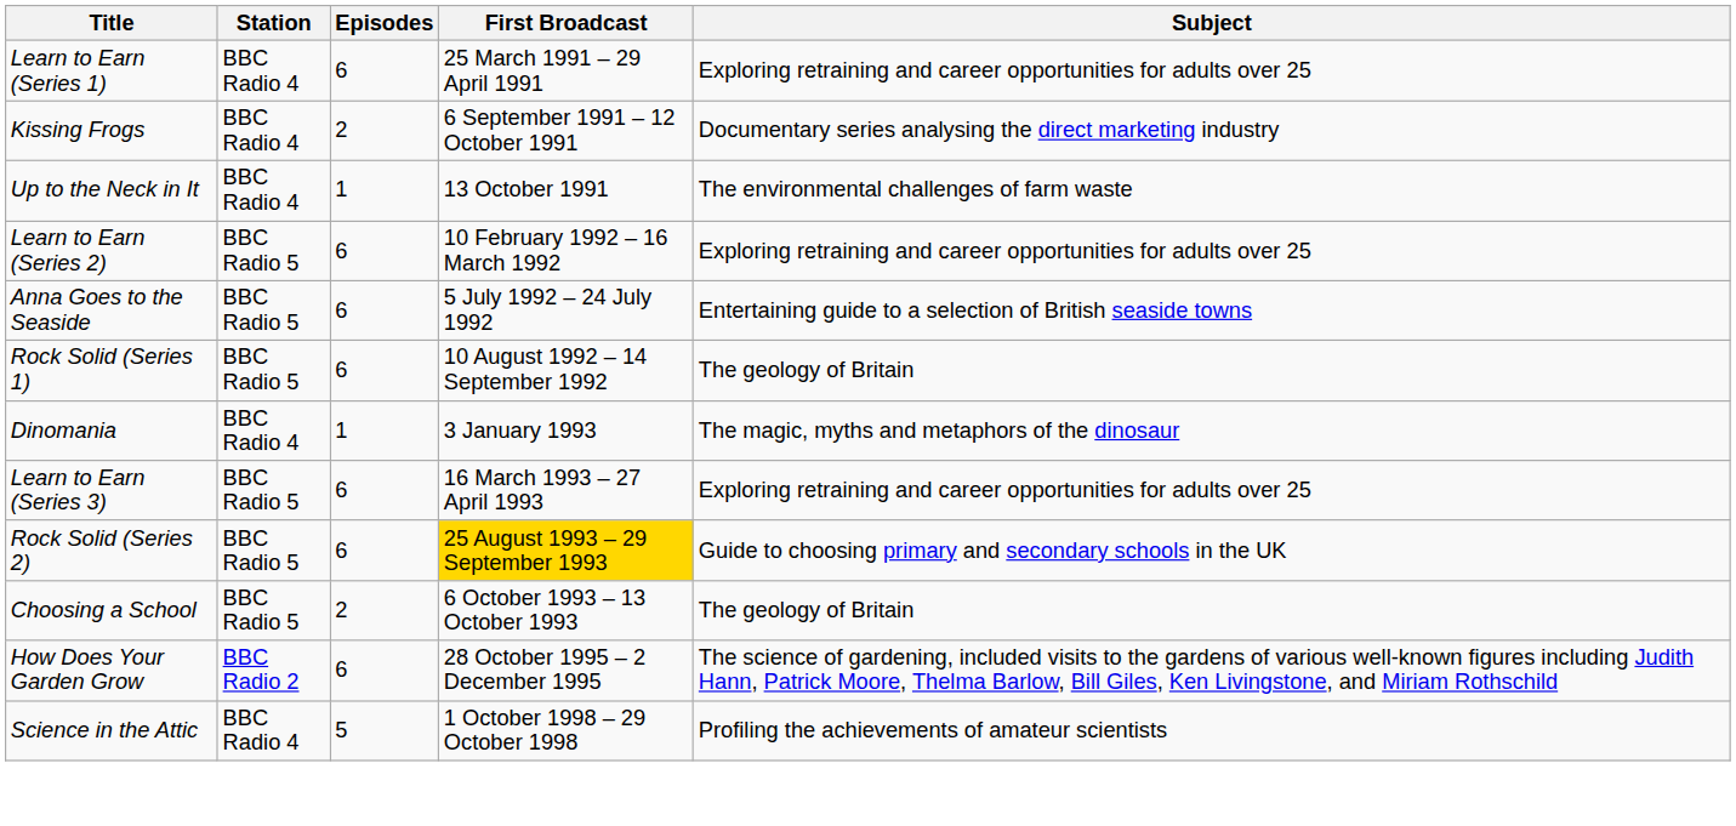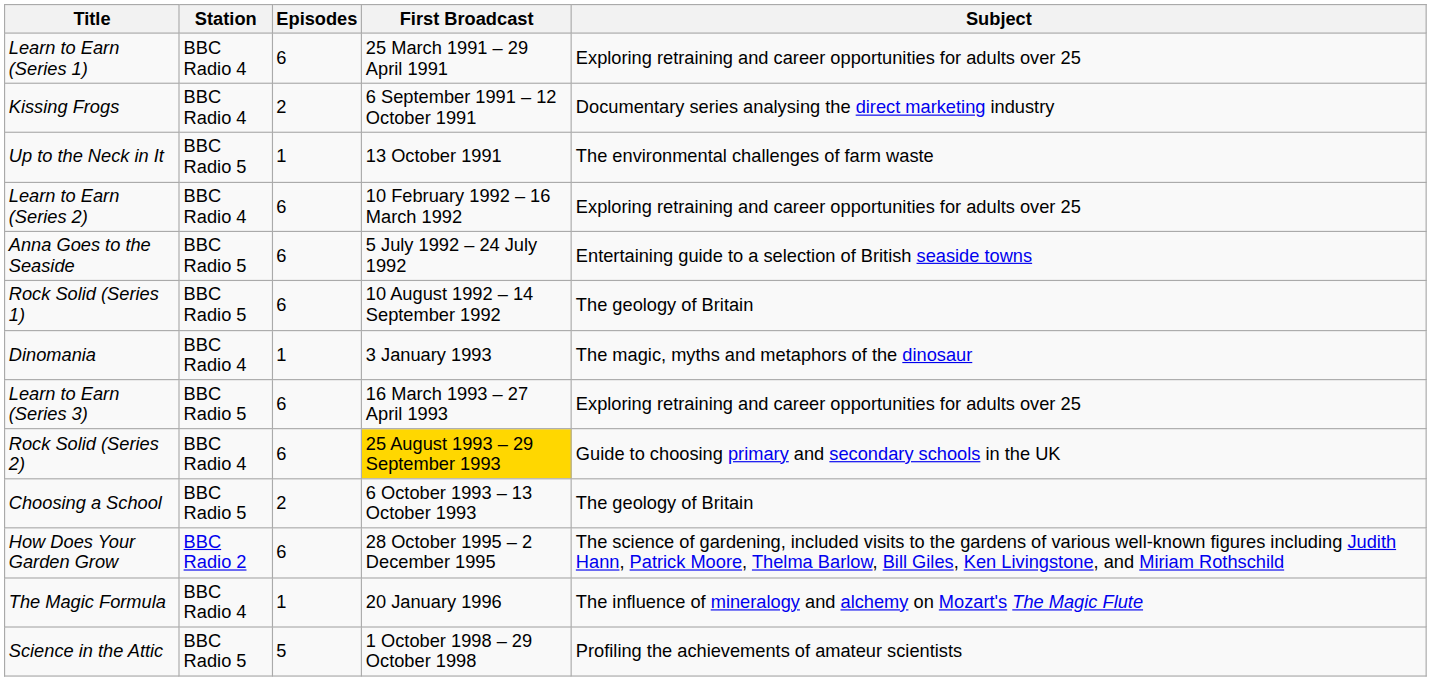Up to the Neck in It | Station: BBC Radio 4 -> BBC Radio 5
Learn to Earn (Series 2) | Station: BBC Radio 5 -> BBC Radio 4
Rock Solid (Series 2) | Station: BBC Radio 5 -> BBC Radio 4
+ row: The Magic Formula | BBC Radio 4 | 1 | 20 January 1996 | The influence of mineralogy and alchemy on Mozart's The Magic Flute
Science in the Attic | Station: BBC Radio 4 -> BBC Radio 5
